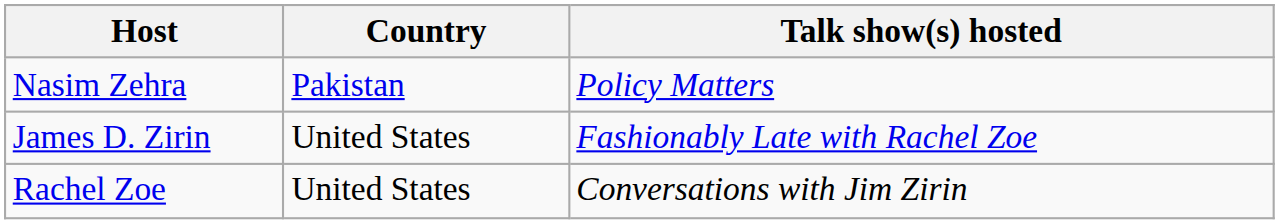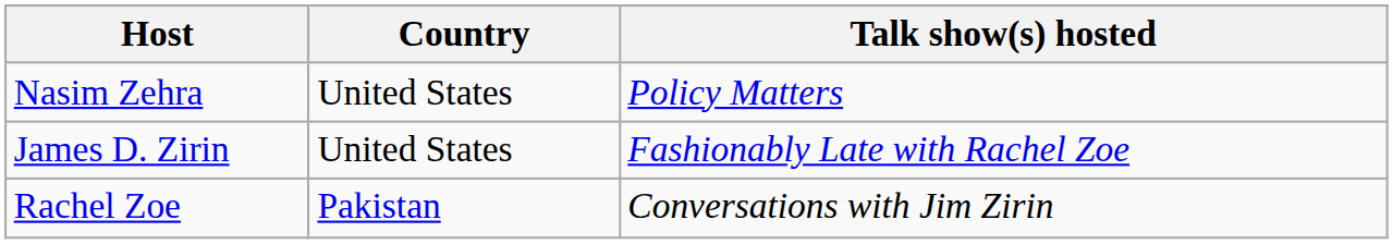Nasim Zehra | Country: Pakistan -> United States
Rachel Zoe | Country: United States -> Pakistan
